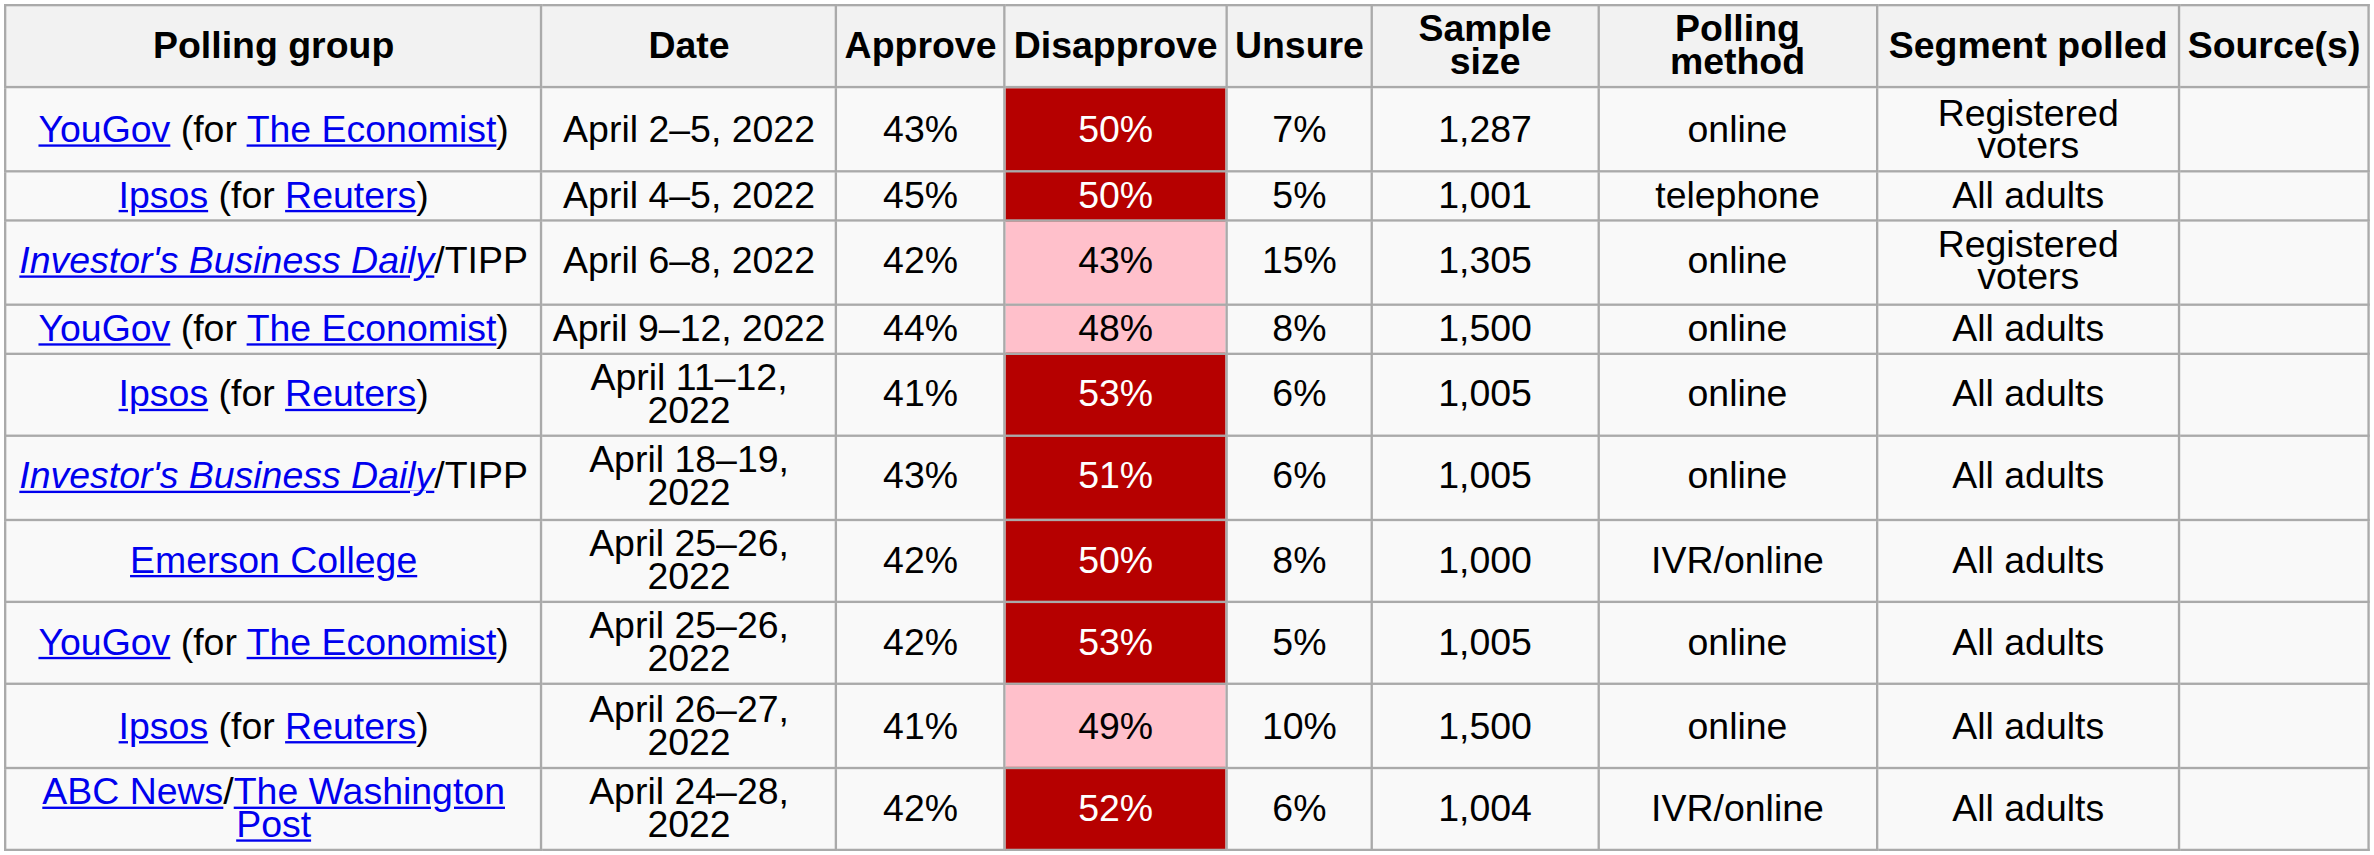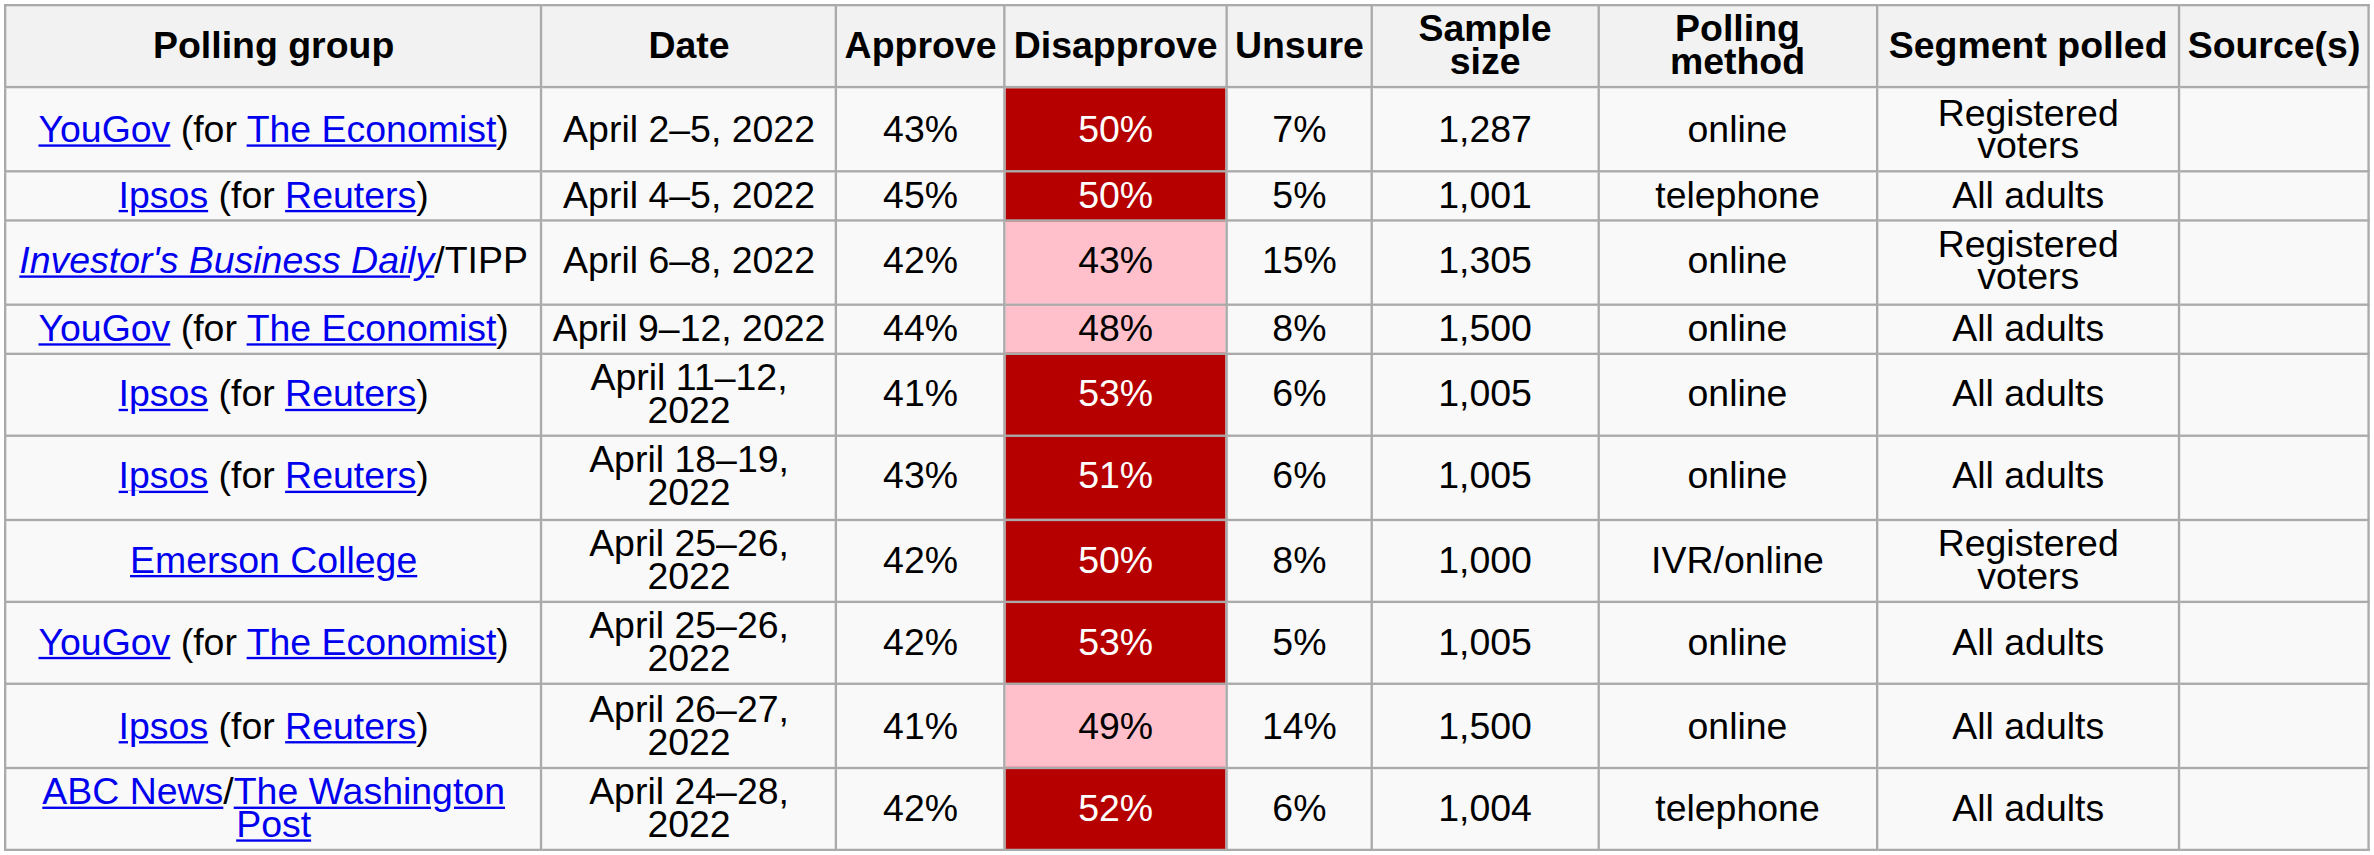April 18–19, 2022 | Polling group: Investor's Business Daily/TIPP -> Ipsos (for Reuters)
April 25–26, 2022 / 50% | Segment polled: All adults -> Registered voters
April 26–27, 2022 | Unsure: 10% -> 14%
April 24–28, 2022 | Polling method: IVR/online -> telephone
